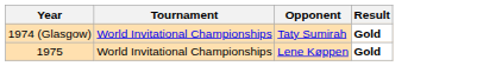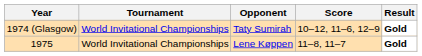+ column: Score | 10–12, 11–6, 12–9 | 11–8, 11–7
